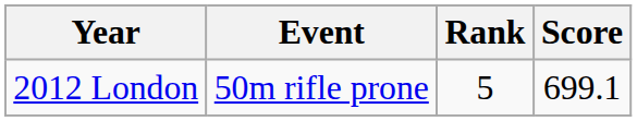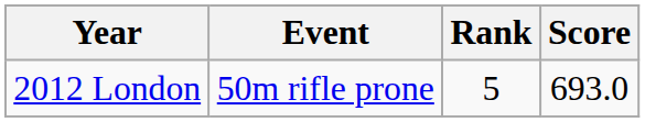2012 London | Score: 699.1 -> 693.0
